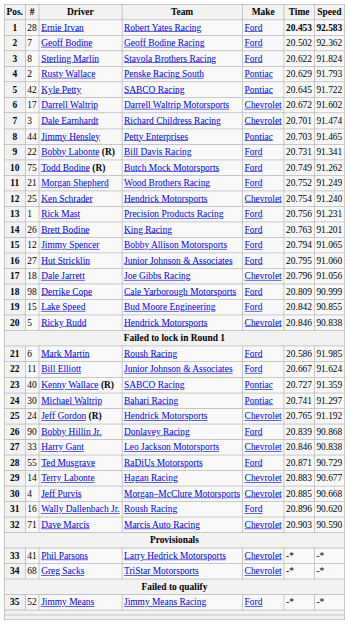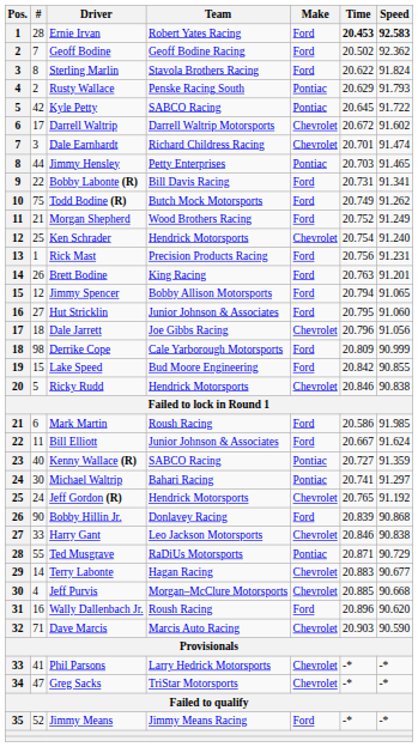Ted Musgrave | Make: Ford -> Pontiac
Greg Sacks | #: 68 -> 47
